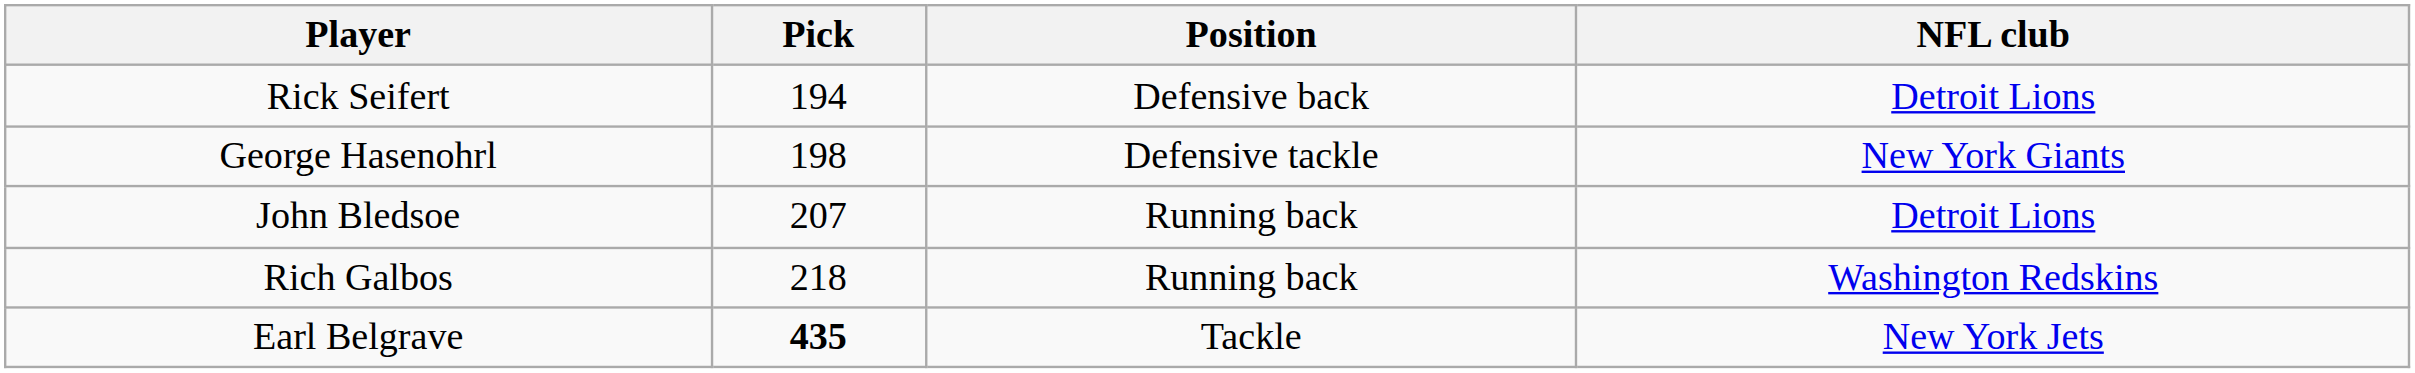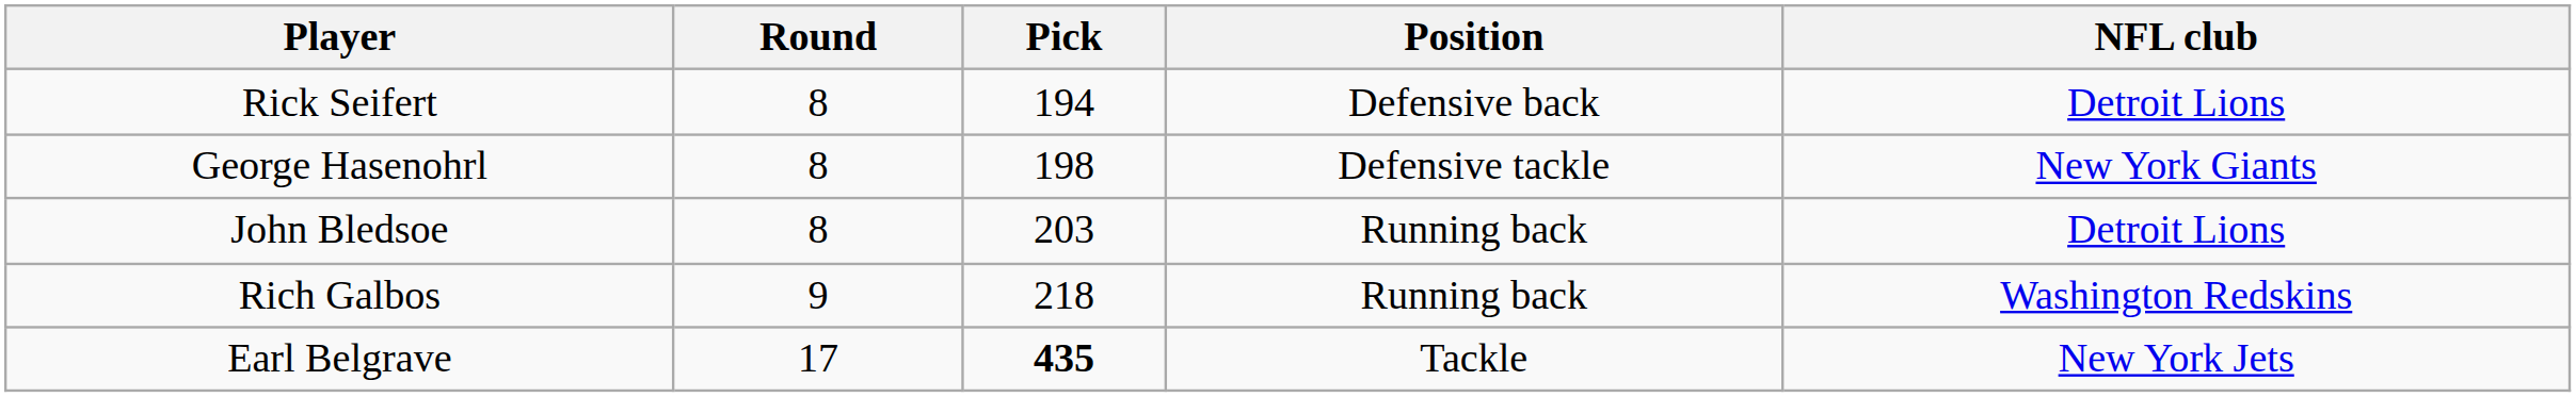+ column: Round | 8 | 8 | 8 | 9 | 17
John Bledsoe | Pick: 207 -> 203
